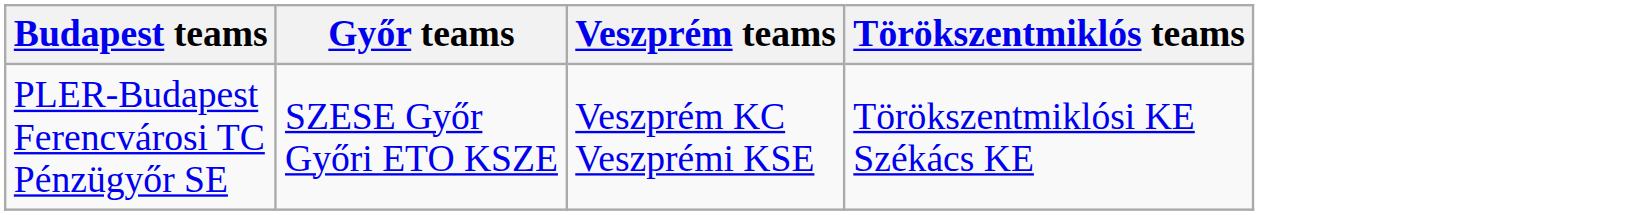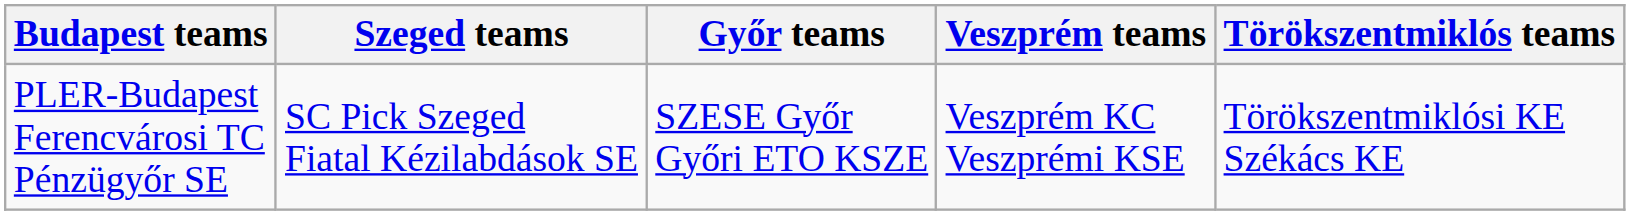+ column: Szeged teams | SC Pick Szeged Fiatal Kézilabdások SE
